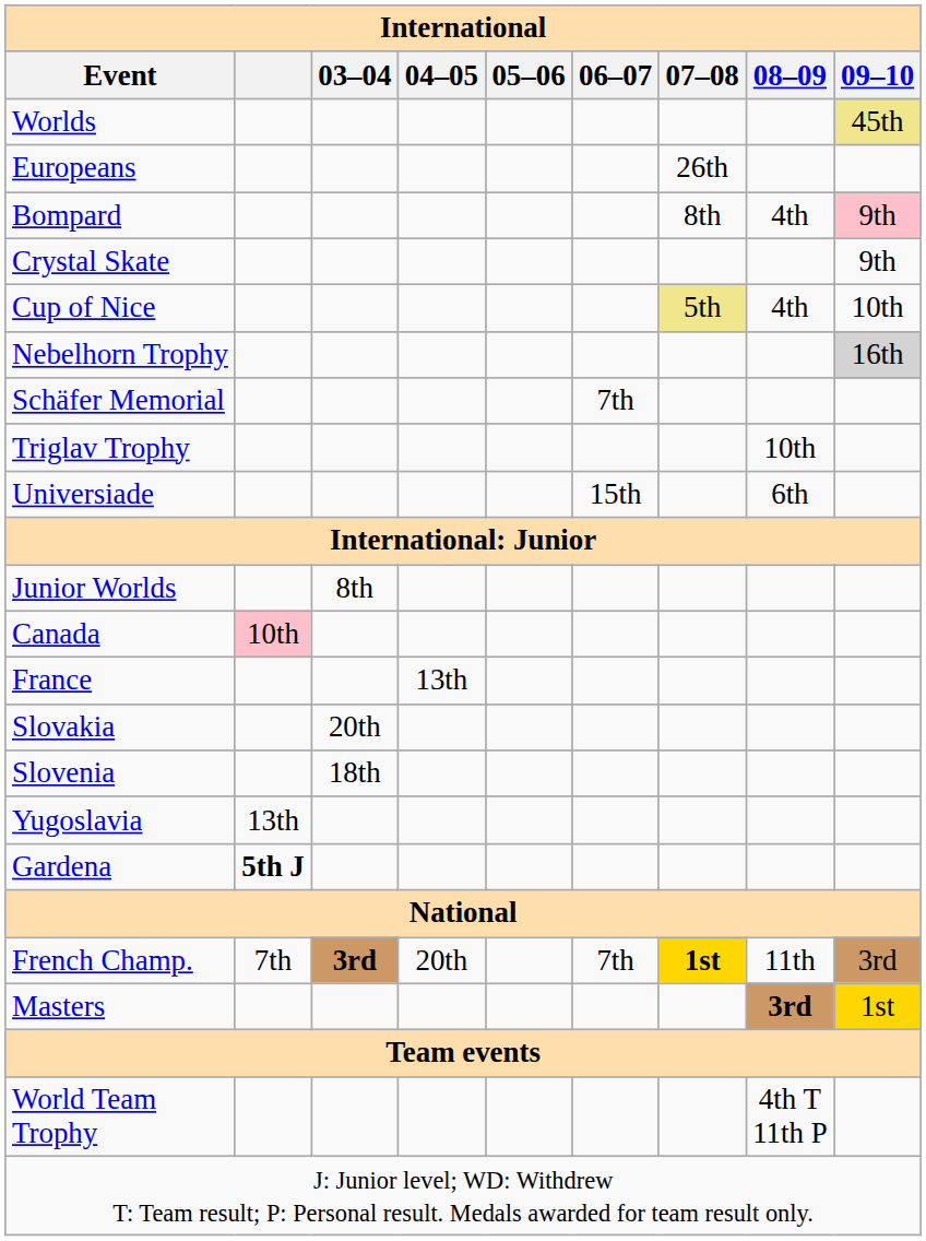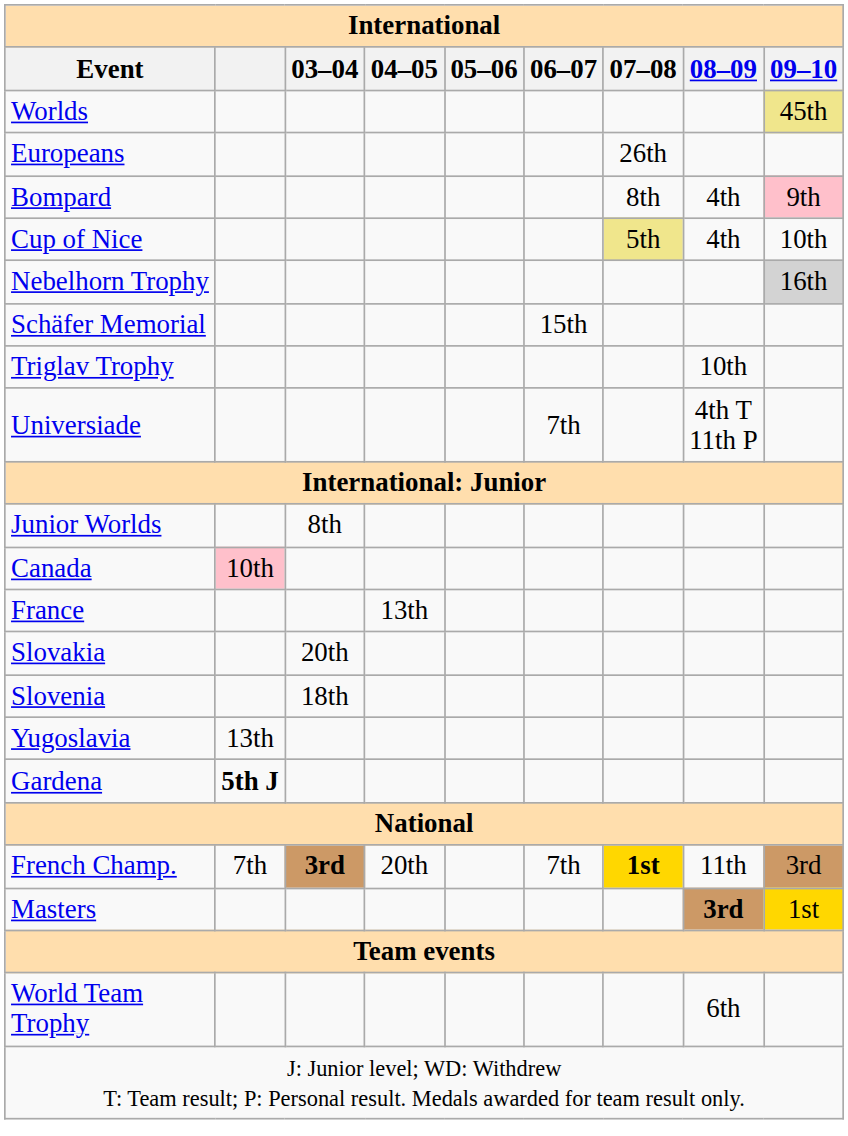- row: Crystal Skate | 9th
Schäfer Memorial | 06–07: 7th -> 15th
Universiade | 06–07: 15th -> 7th
Universiade | 08–09: 6th -> 4th T 11th P
World Team Trophy | 08–09: 4th T 11th P -> 6th
